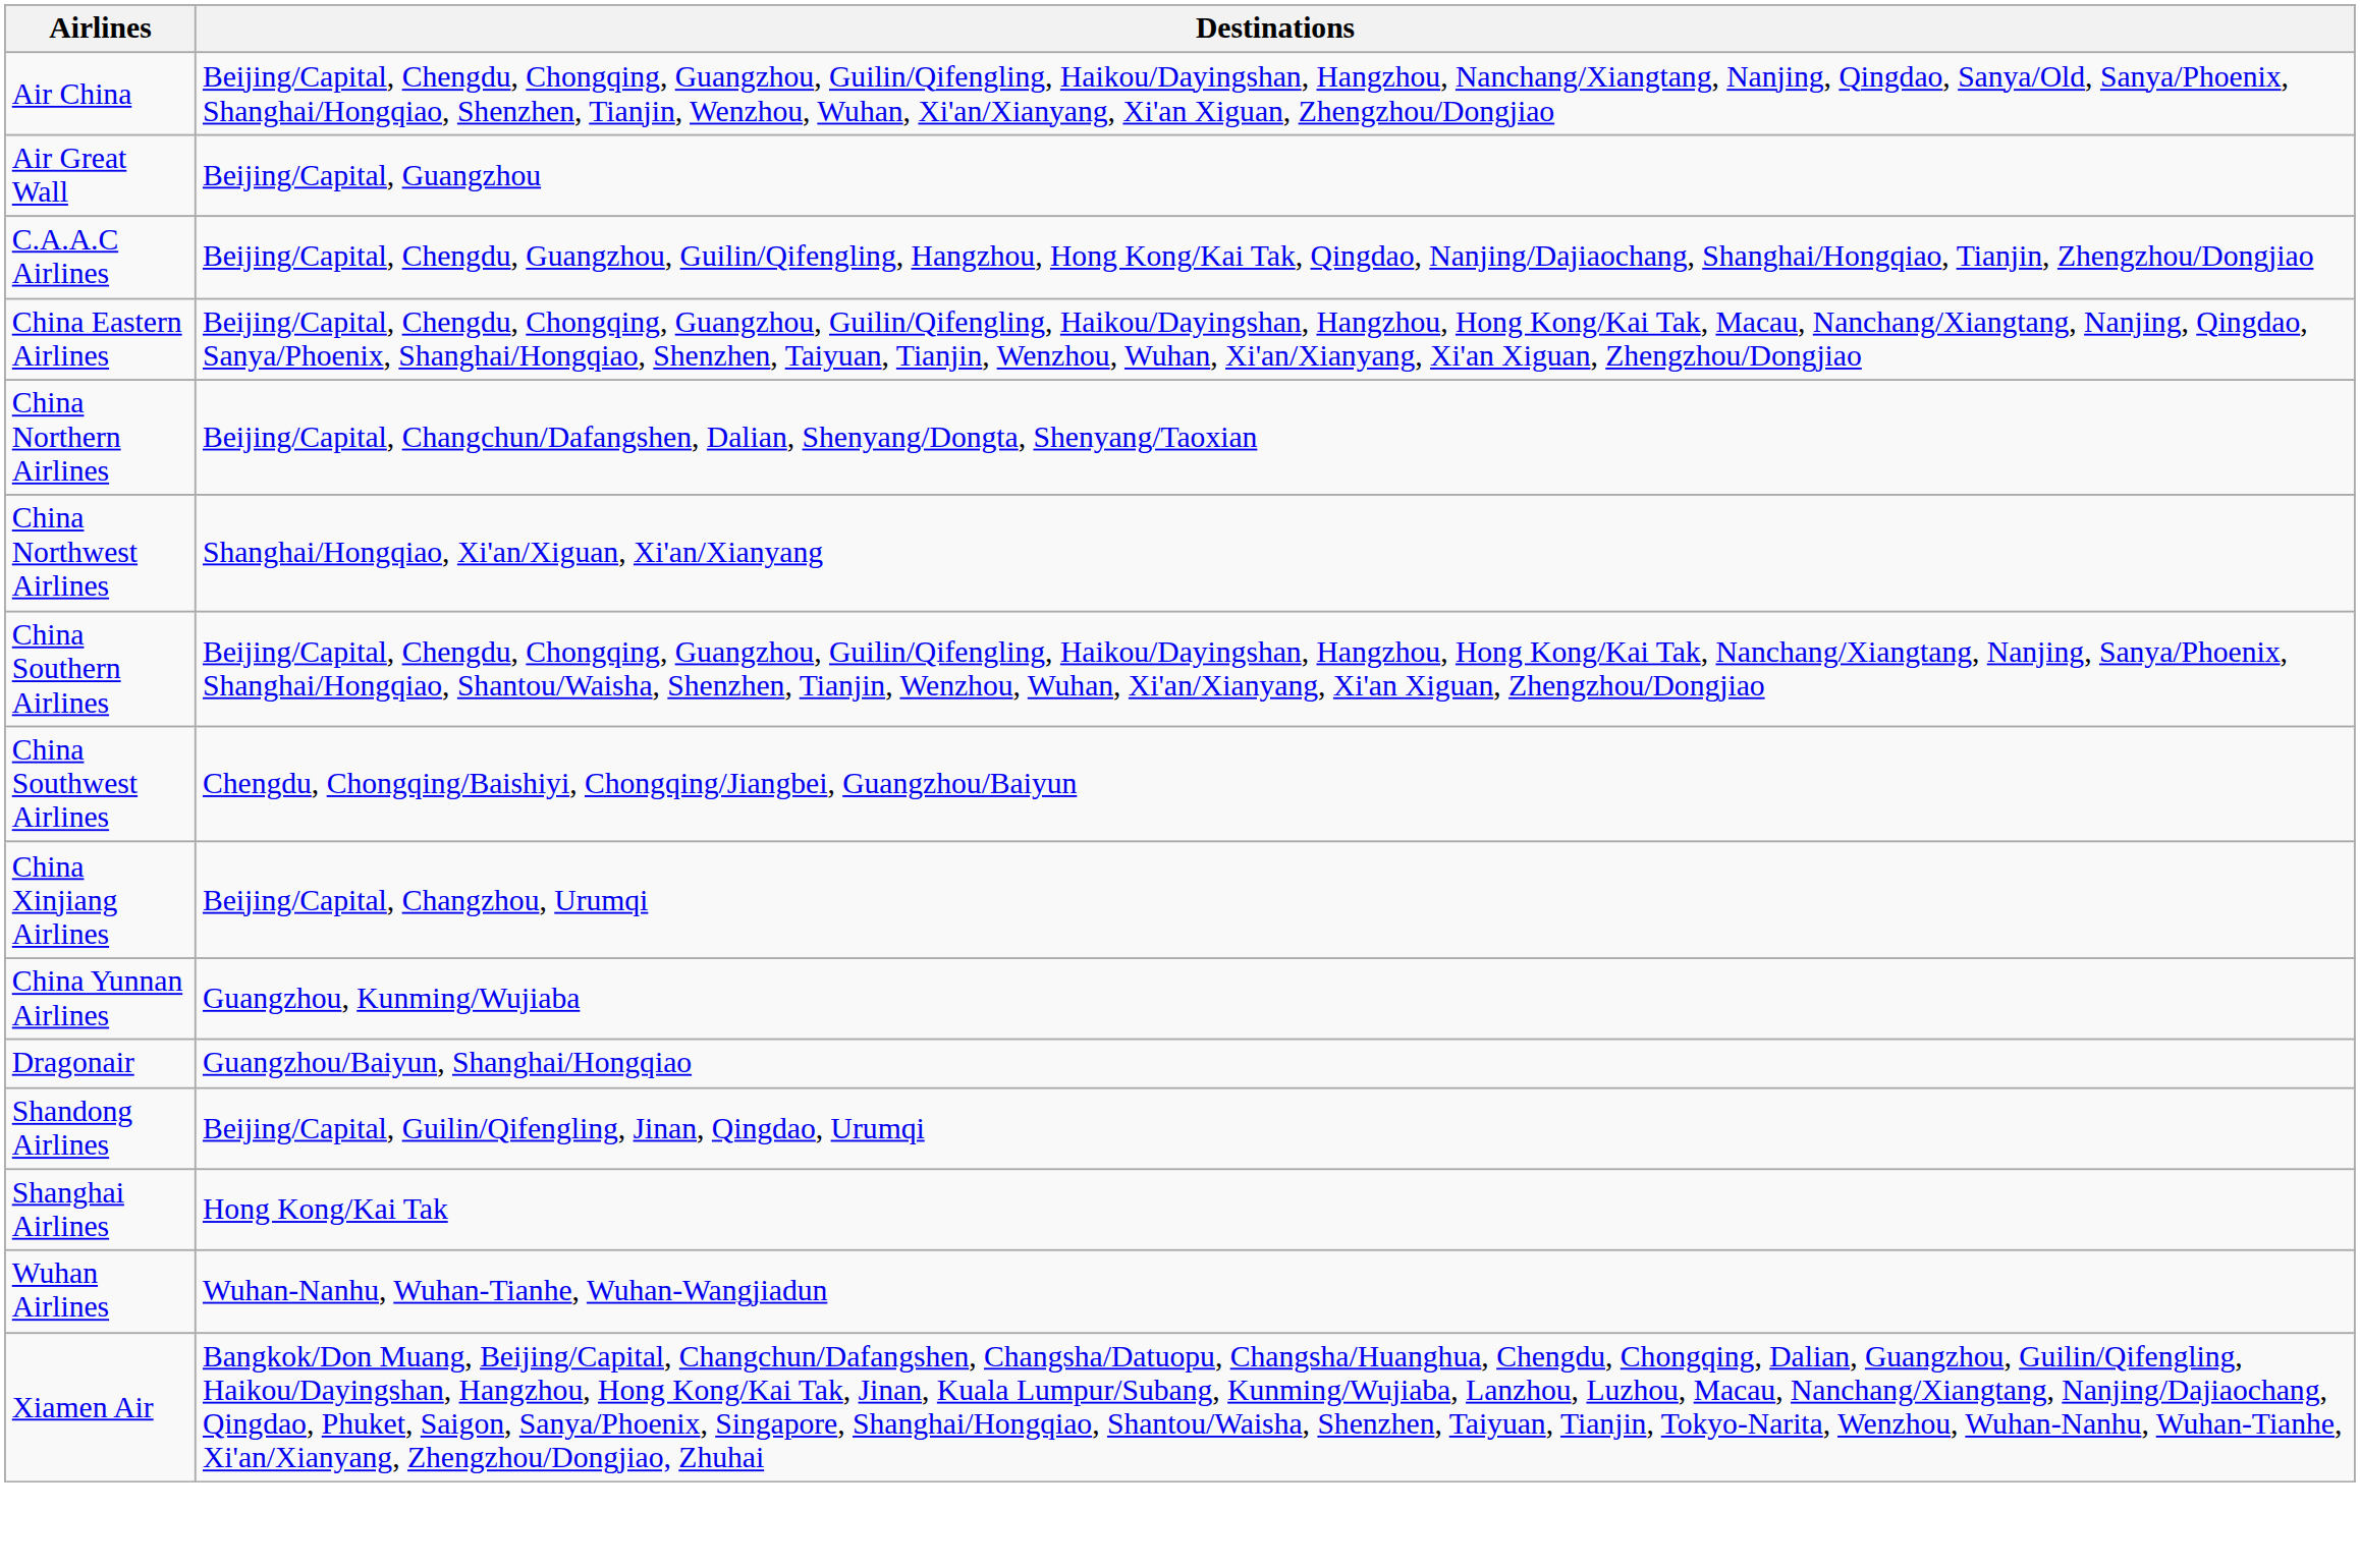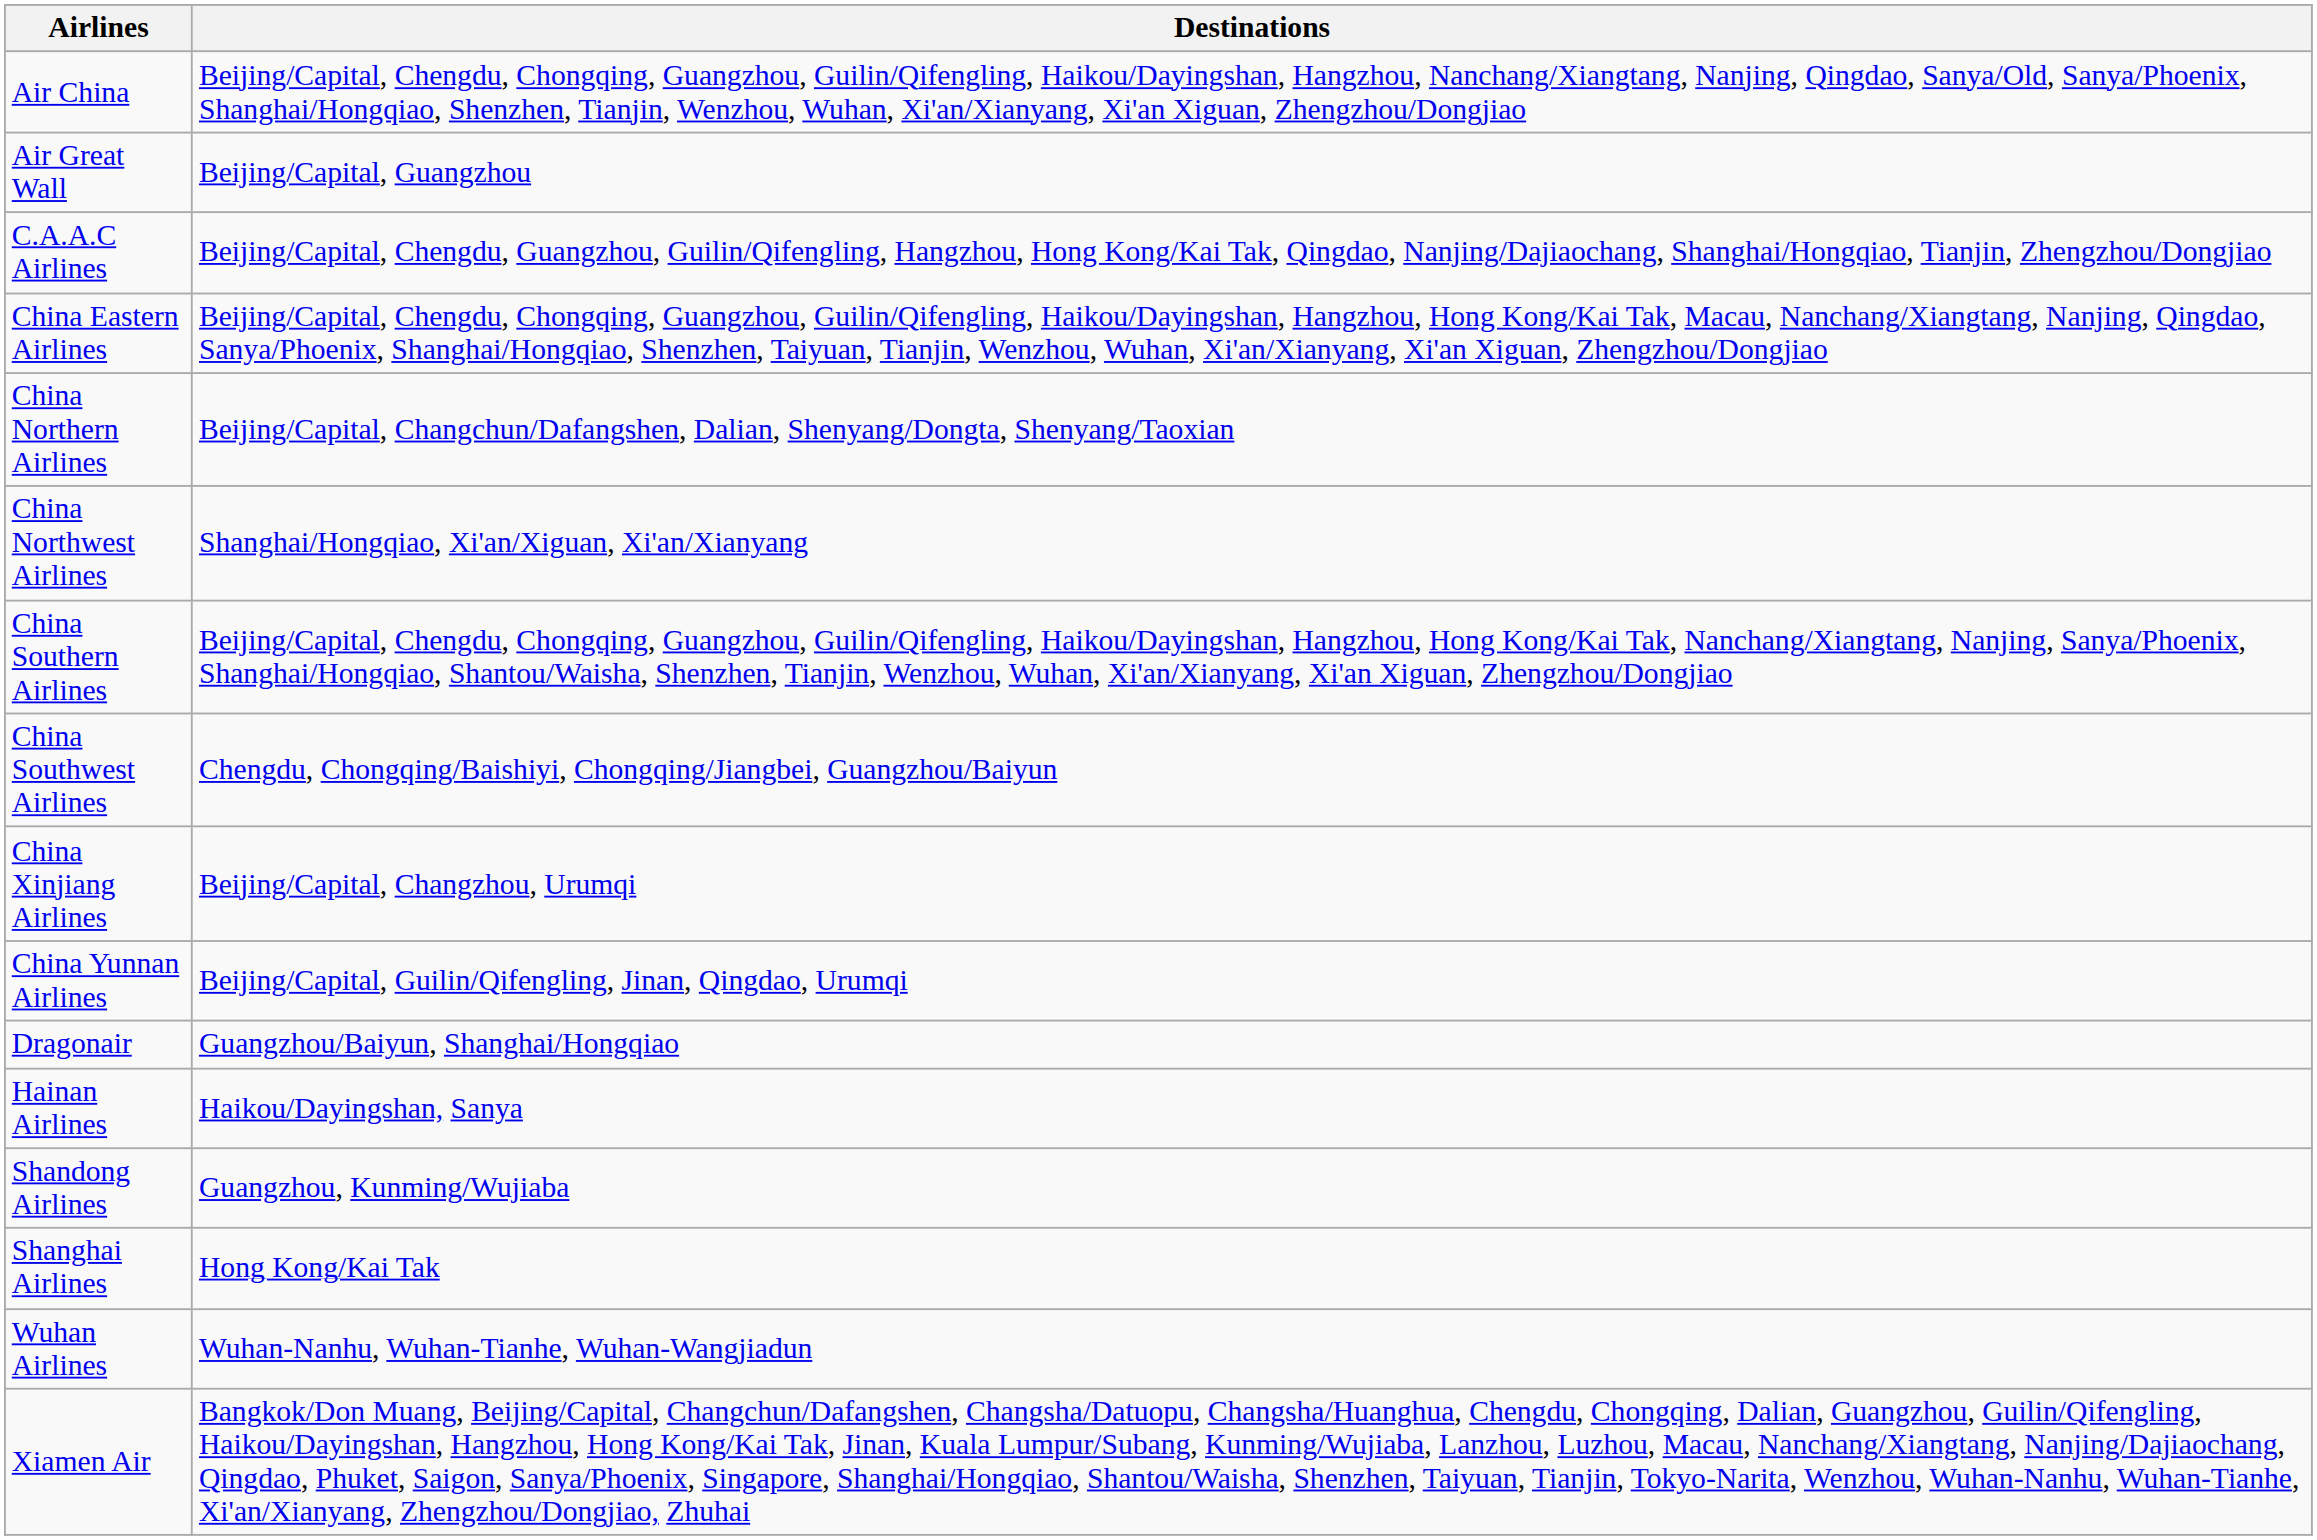China Yunnan Airlines | Destinations: Guangzhou, Kunming/Wujiaba -> Beijing/Capital, Guilin/Qifengling, Jinan, Qingdao, Urumqi
+ row: Hainan Airlines | Haikou/Dayingshan, Sanya
Shandong Airlines | Destinations: Beijing/Capital, Guilin/Qifengling, Jinan, Qingdao, Urumqi -> Guangzhou, Kunming/Wujiaba
